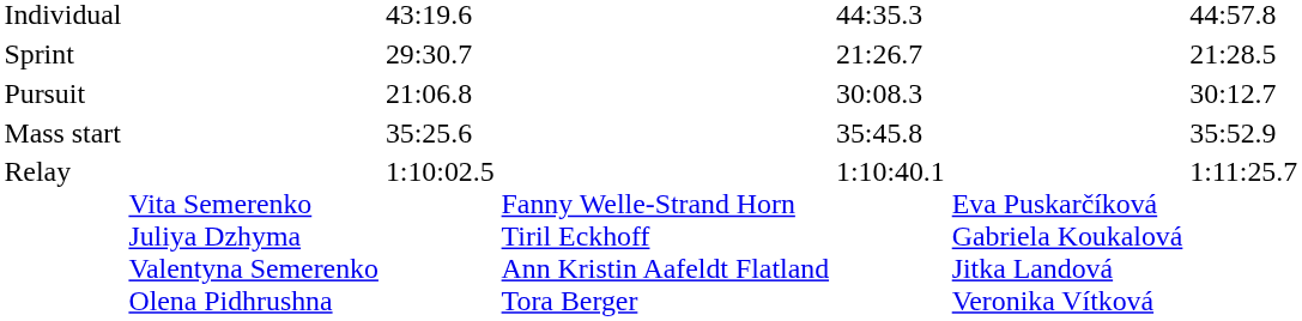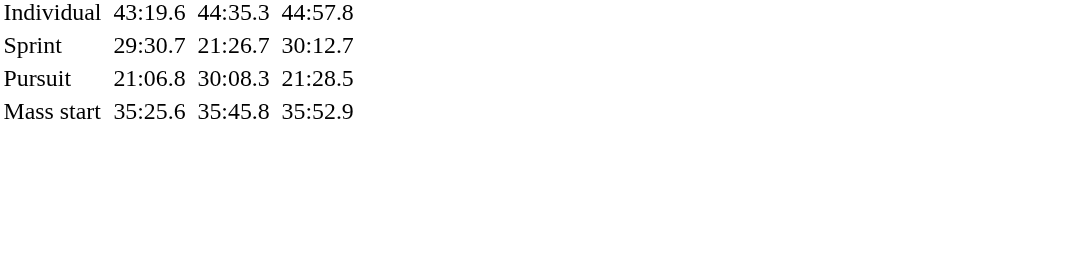Sprint | column 7: 21:28.5 -> 30:12.7
Pursuit | column 7: 30:12.7 -> 21:28.5
- row: Relay | Vita Semerenko Juliya Dzhyma Valentyna Semerenko Olena Pidhrushna | 1:10:02.5 | Fanny Welle-Strand Horn Tiril Eckhoff Ann Kristin Aafeldt Flatland Tora Berger | 1:10:40.1 | Eva Puskarčíková Gabriela Koukalová Jitka Landová Veronika Vítková | 1:11:25.7
